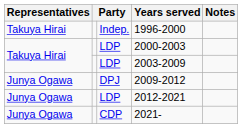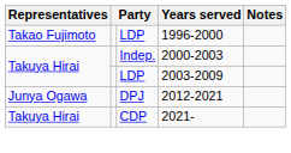1996-2000 | Representatives: Takuya Hirai -> Takao Fujimoto
1996-2000 | column 3: Indep. -> LDP
2000-2003 | column 3: LDP -> Indep.
- row: Junya Ogawa | DPJ | 2009-2012
2012-2021 | column 3: LDP -> DPJ
2021- | Representatives: Junya Ogawa -> Takuya Hirai
